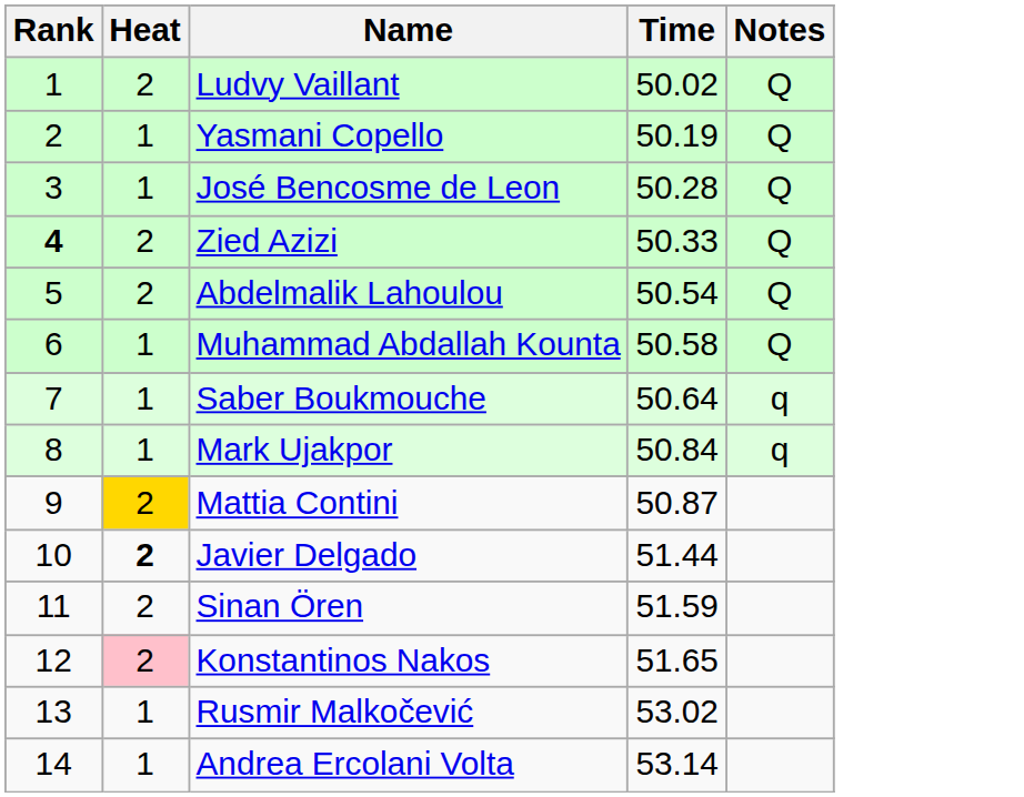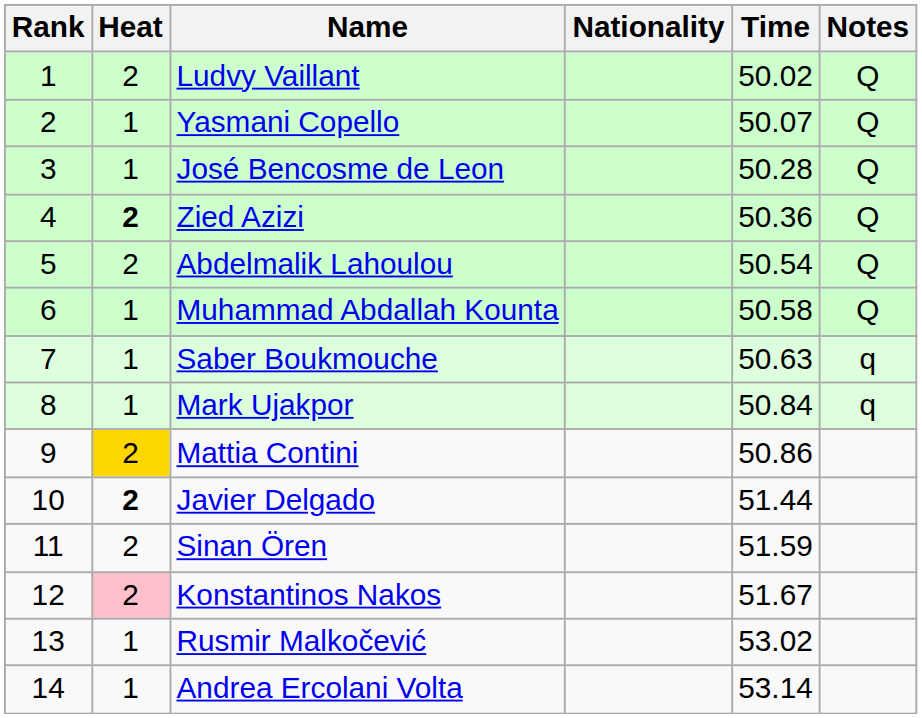+ column: Nationality
Yasmani Copello | Time: 50.19 -> 50.07
Zied Azizi | Rank: bold -> normal
Zied Azizi | Heat: normal -> bold
Zied Azizi | Time: 50.33 -> 50.36
Saber Boukmouche | Time: 50.64 -> 50.63
Mattia Contini | Time: 50.87 -> 50.86
Konstantinos Nakos | Time: 51.65 -> 51.67
